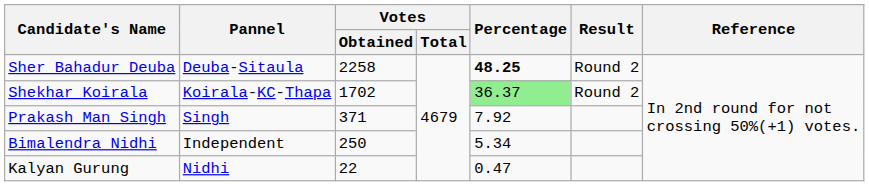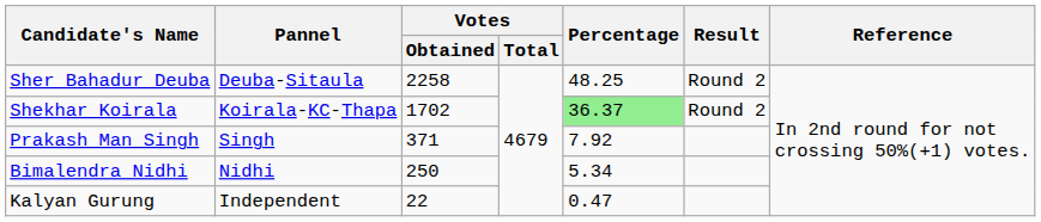Sher Bahadur Deuba | Percentage: bold -> normal
Bimalendra Nidhi | Pannel: Independent -> Nidhi
Kalyan Gurung | Pannel: Nidhi -> Independent
